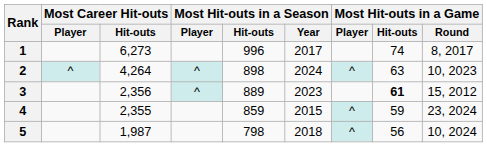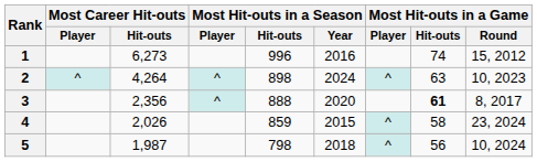1 | Most Hit-outs in a Season / Year: 2017 -> 2016
1 | Most Hit-outs in a Game / Round: 8, 2017 -> 15, 2012
3 | Most Hit-outs in a Season / Hit-outs: 889 -> 888
3 | Most Hit-outs in a Season / Year: 2023 -> 2020
3 | Most Hit-outs in a Game / Round: 15, 2012 -> 8, 2017
4 | Most Career Hit-outs / Hit-outs: 2,355 -> 2,026
4 | Most Hit-outs in a Game / Hit-outs: 59 -> 58
